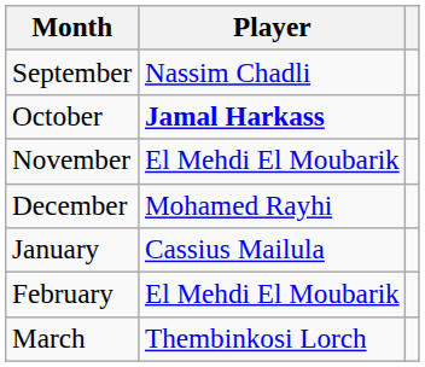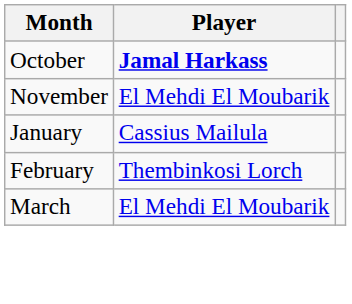- row: September | Nassim Chadli
- row: December | Mohamed Rayhi
February | Player: El Mehdi El Moubarik -> Thembinkosi Lorch
March | Player: Thembinkosi Lorch -> El Mehdi El Moubarik
